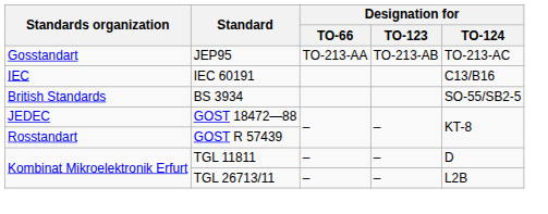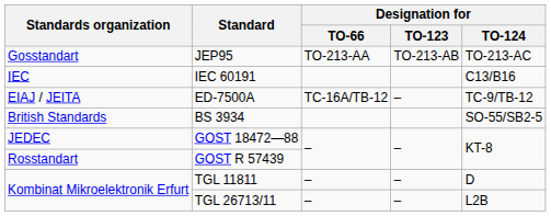+ row: EIAJ / JEITA | ED-7500A | TC-16A/TB-12 | – | TC-9/TB-12
